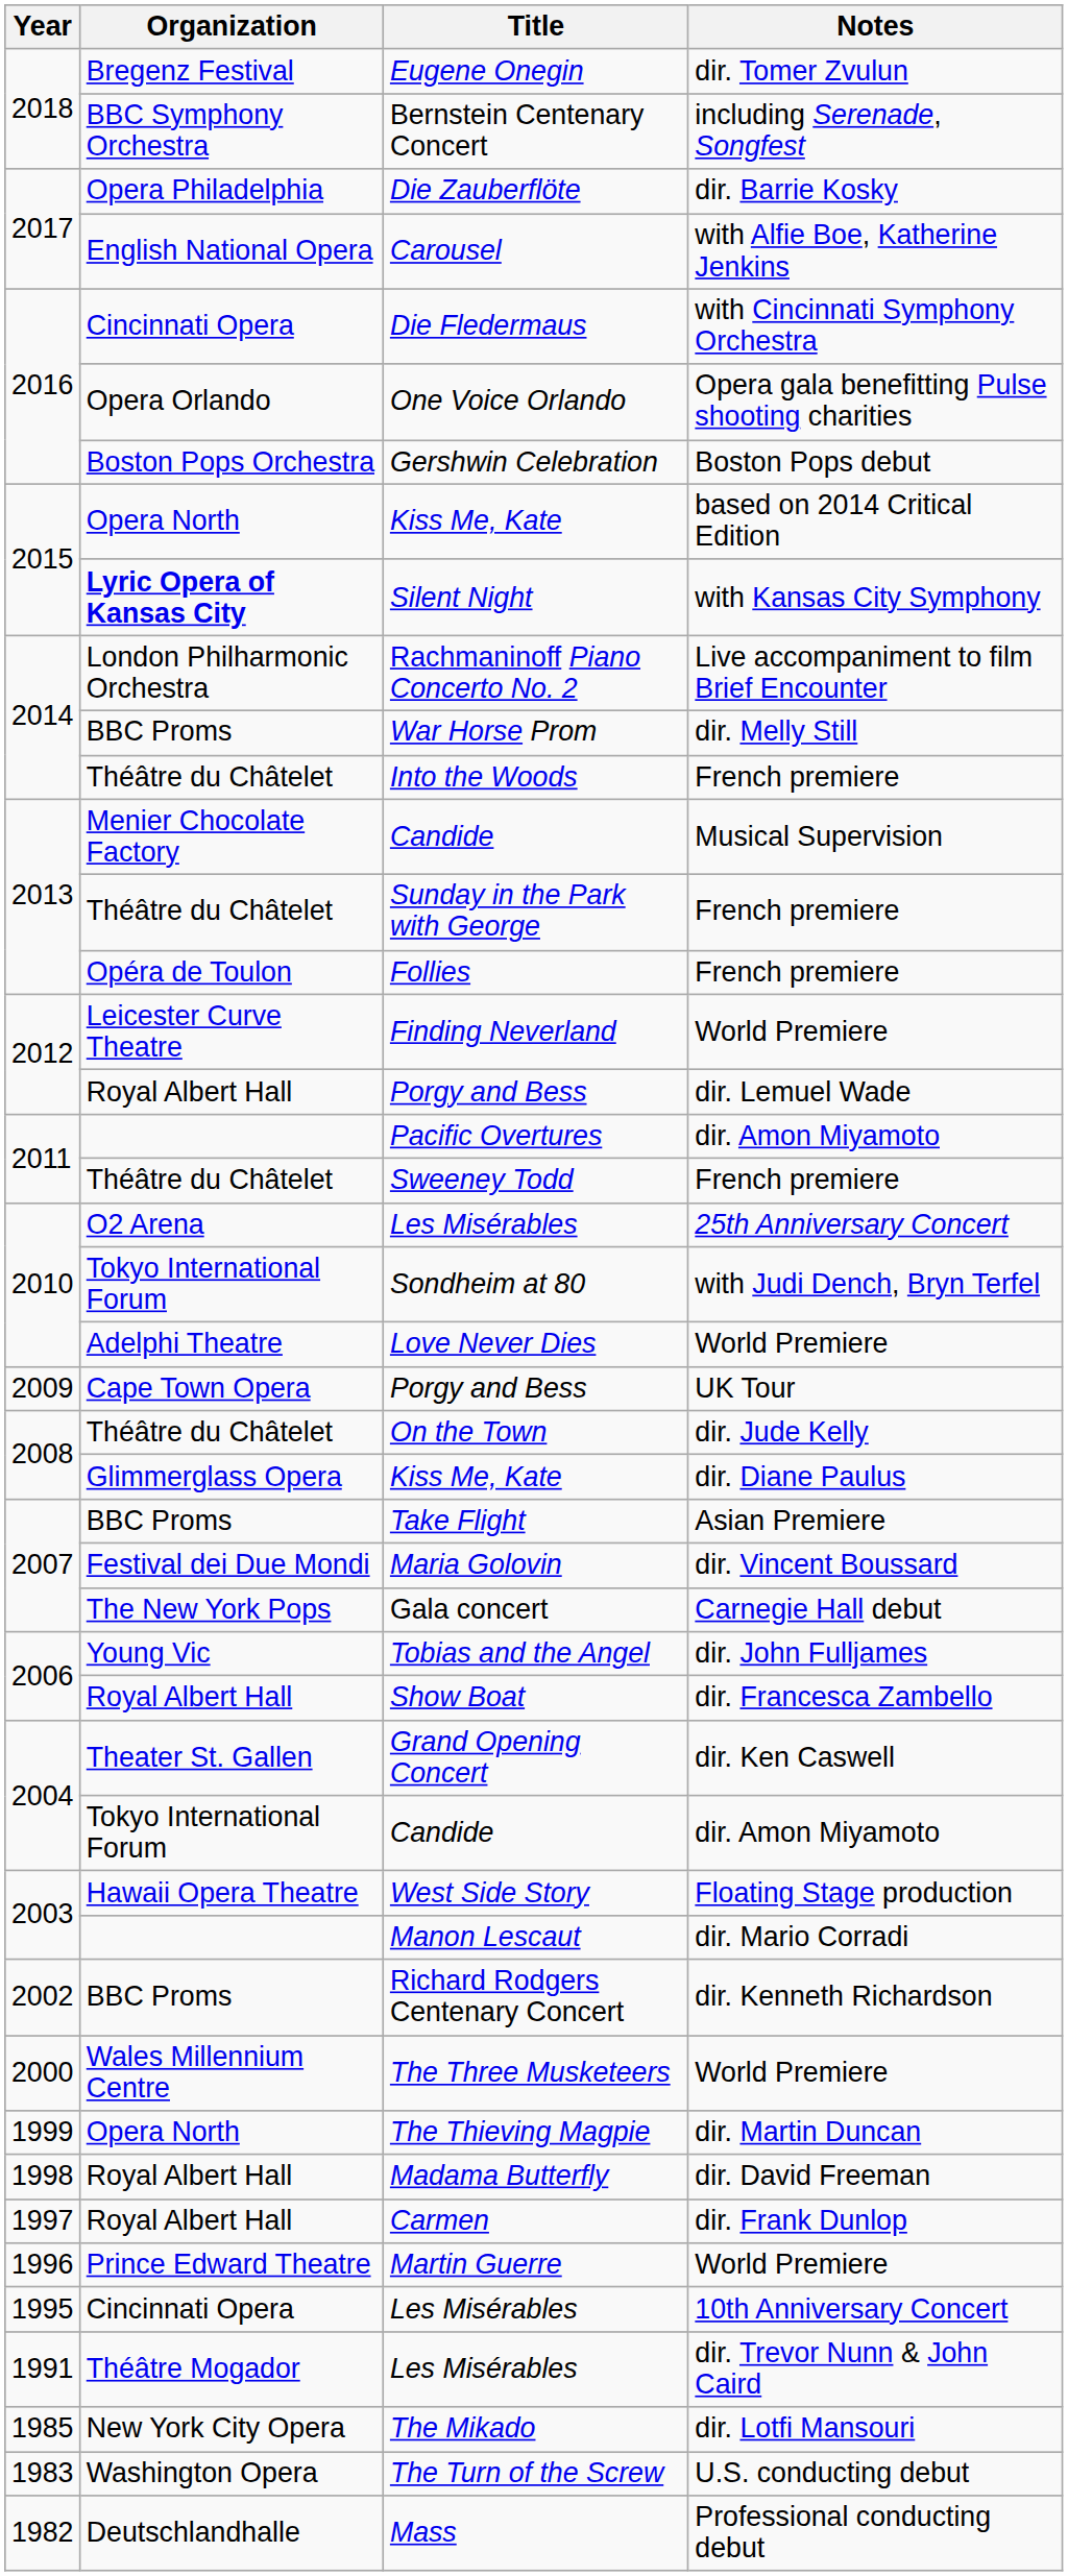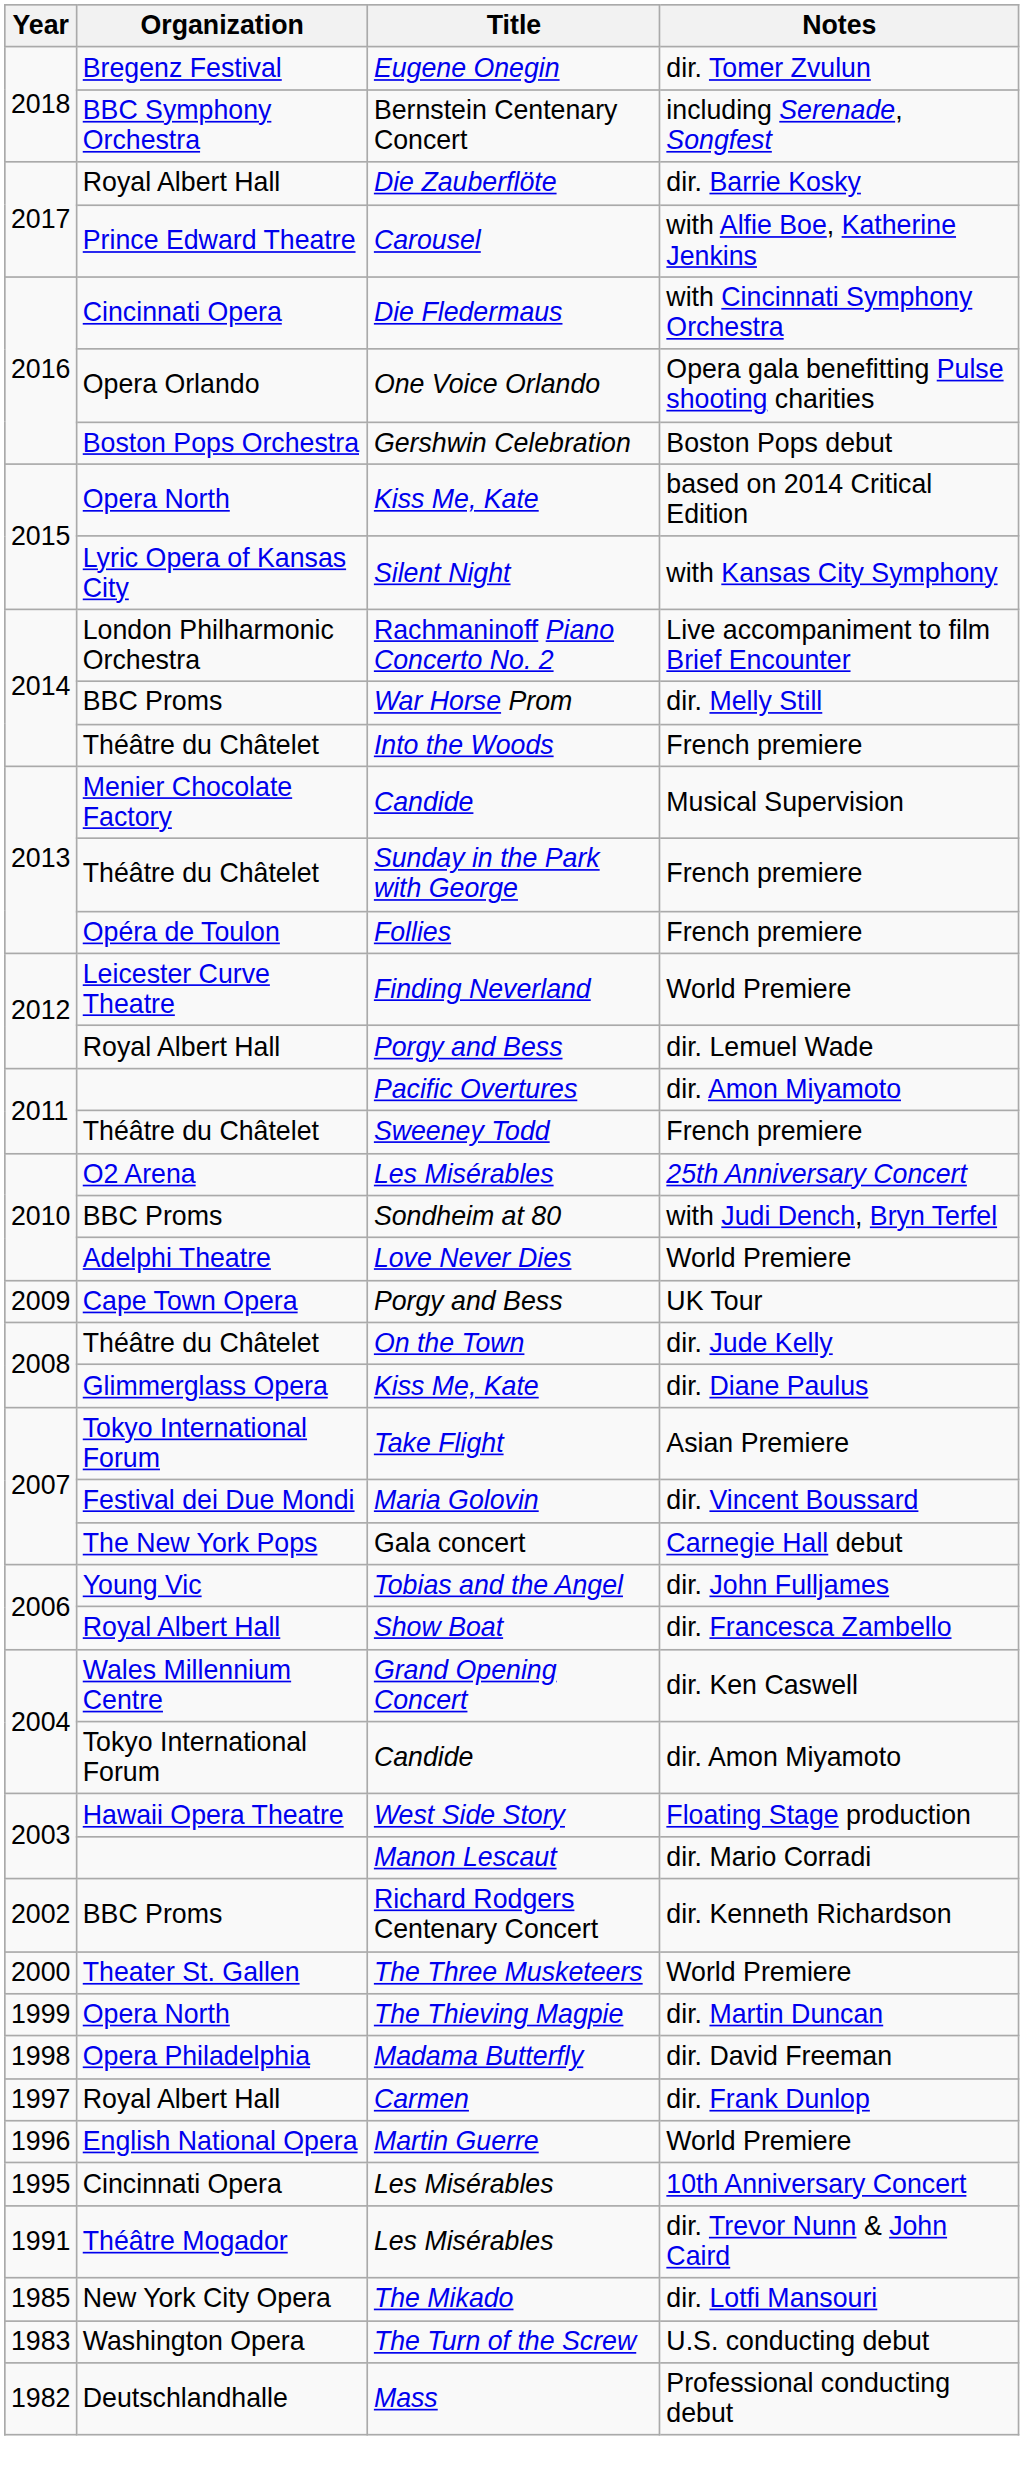Die Zauberflöte | Organization: Opera Philadelphia -> Royal Albert Hall
Carousel | Organization: English National Opera -> Prince Edward Theatre
Silent Night | Organization: bold -> normal
Sondheim at 80 | Organization: Tokyo International Forum -> BBC Proms
Take Flight | Organization: BBC Proms -> Tokyo International Forum
Grand Opening Concert | Organization: Theater St. Gallen -> Wales Millennium Centre
The Three Musketeers | Organization: Wales Millennium Centre -> Theater St. Gallen
Madama Butterfly | Organization: Royal Albert Hall -> Opera Philadelphia
Martin Guerre | Organization: Prince Edward Theatre -> English National Opera
